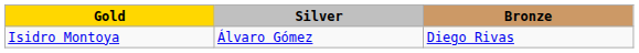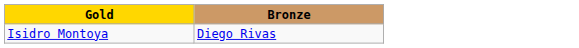- column: Silver | Álvaro Gómez
